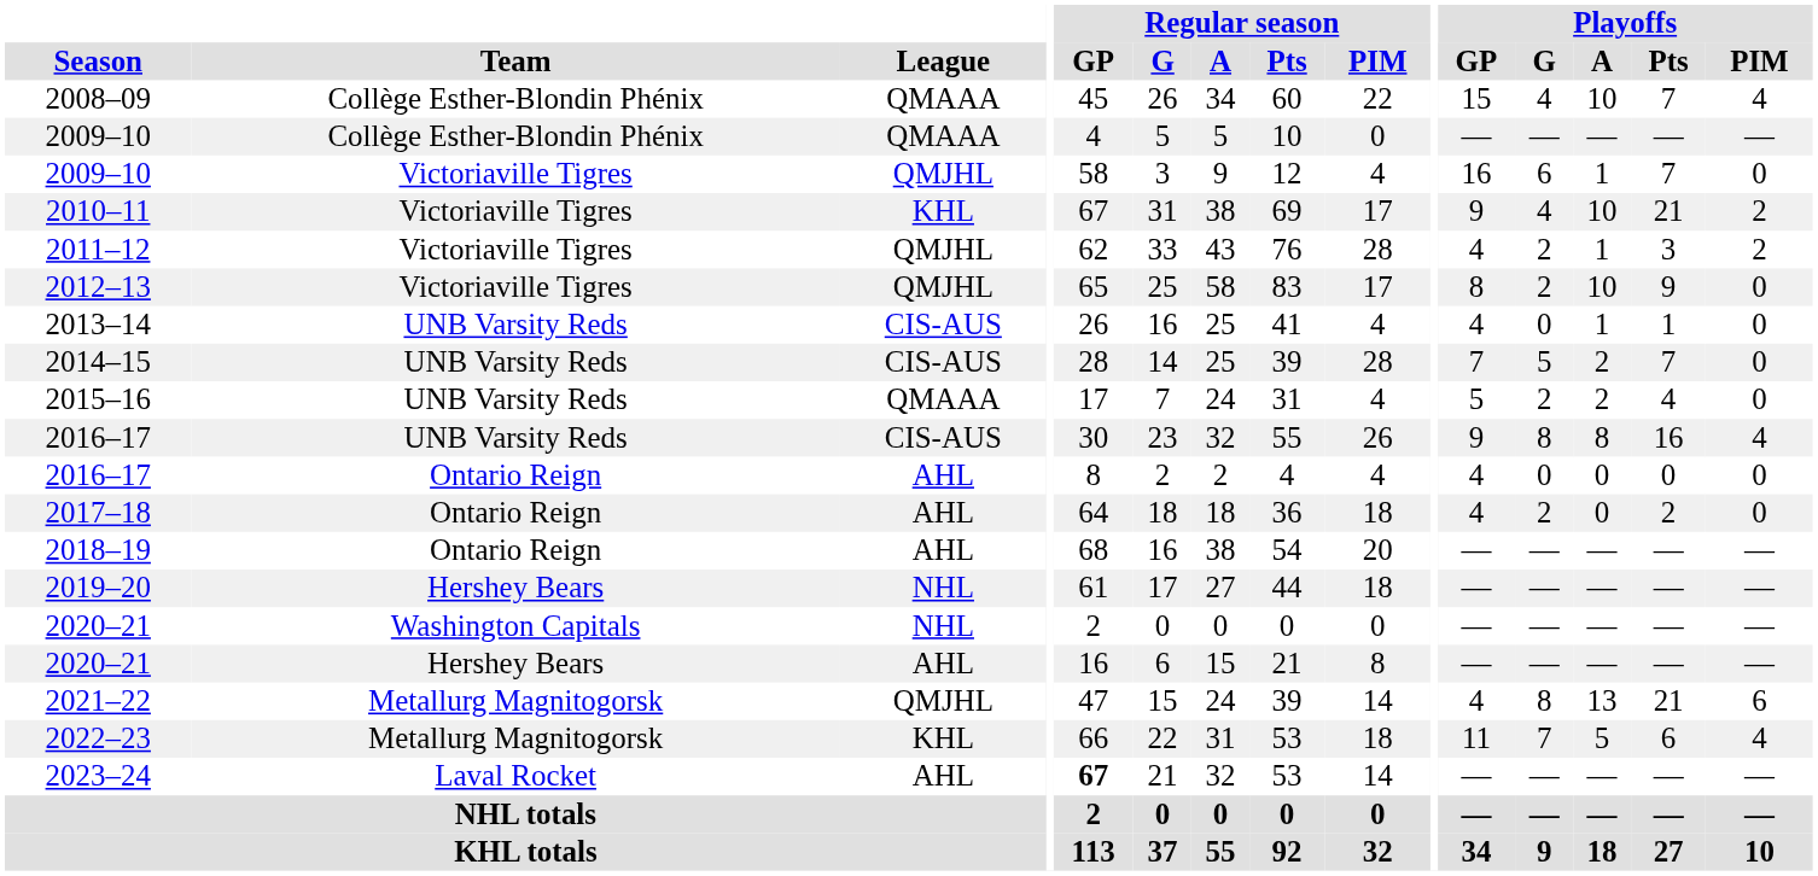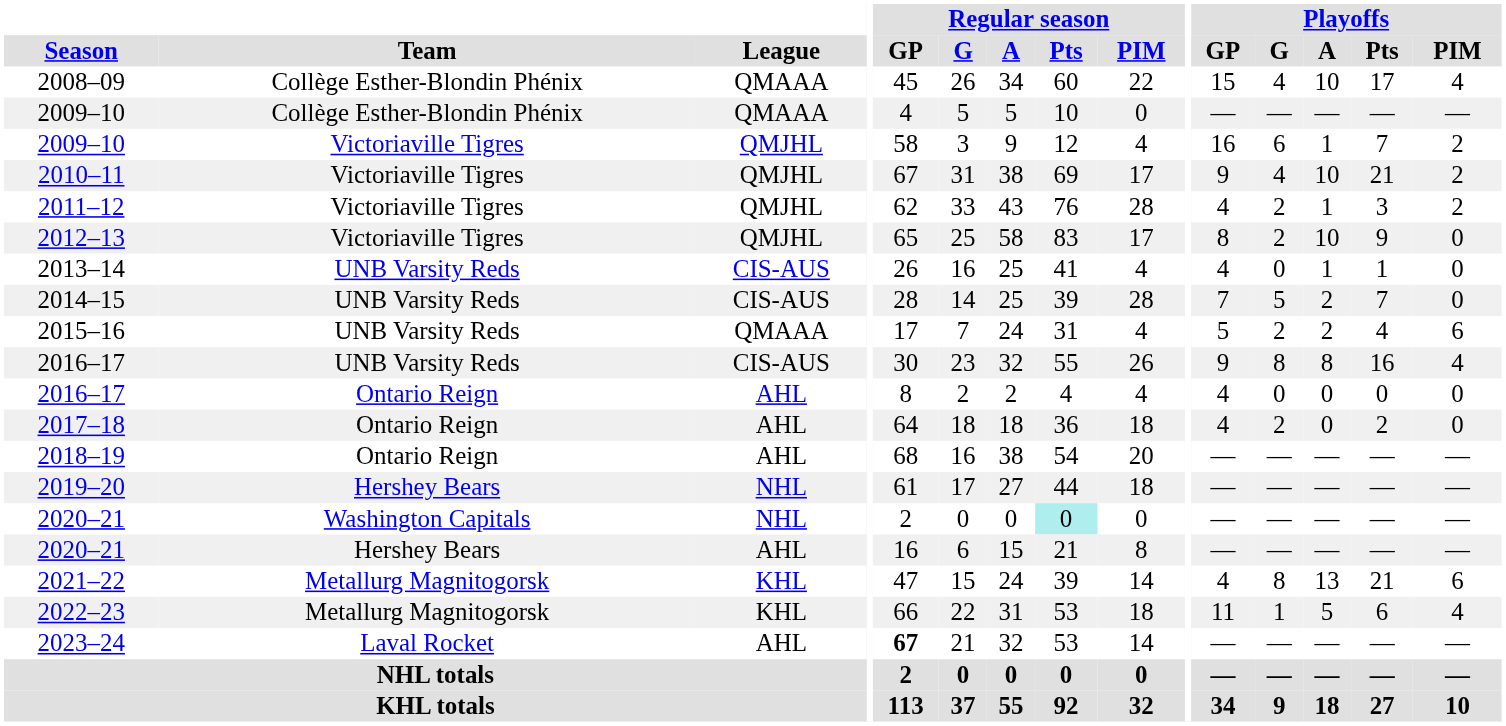2008–09 | Playoffs / Pts: 7 -> 17
2009–10 / Victoriaville Tigres | Playoffs / PIM: 0 -> 2
2010–11 | League: KHL -> QMJHL
2015–16 | Playoffs / PIM: 0 -> 6
2020–21 / Washington Capitals | Regular season / Pts: no background -> paleturquoise background
2021–22 | League: QMJHL -> KHL
2022–23 | Playoffs / G: 7 -> 1
